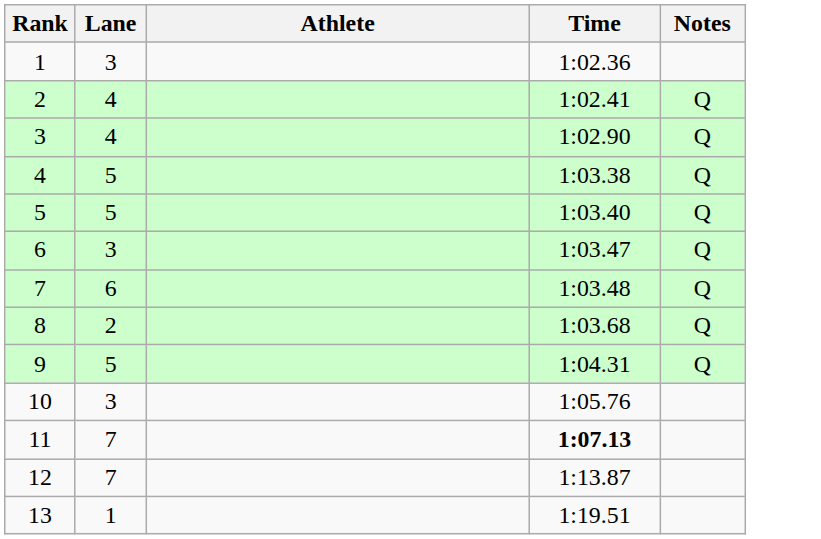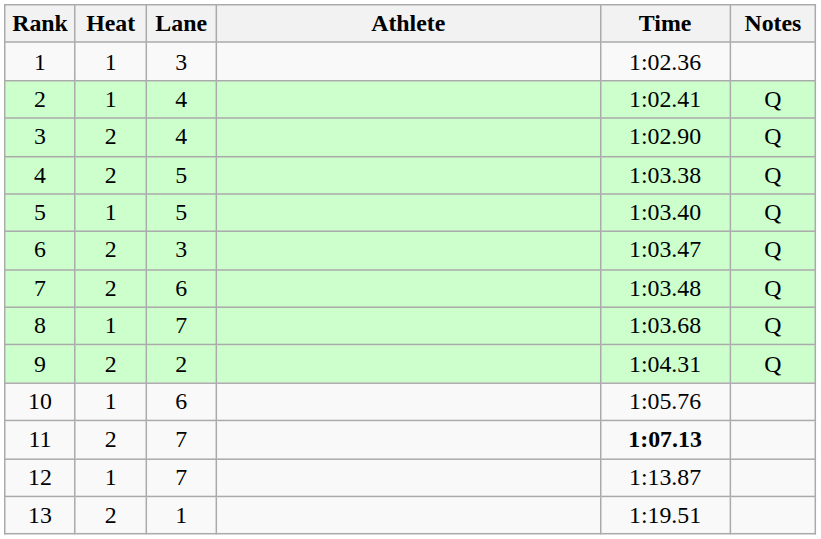+ column: Heat | 1 | 1 | 2 | 2 | 1 | 2 | 2 | 1 | 2 | 1 | 2 | 1 | 2
8 | Lane: 2 -> 7
9 | Lane: 5 -> 2
10 | Lane: 3 -> 6
